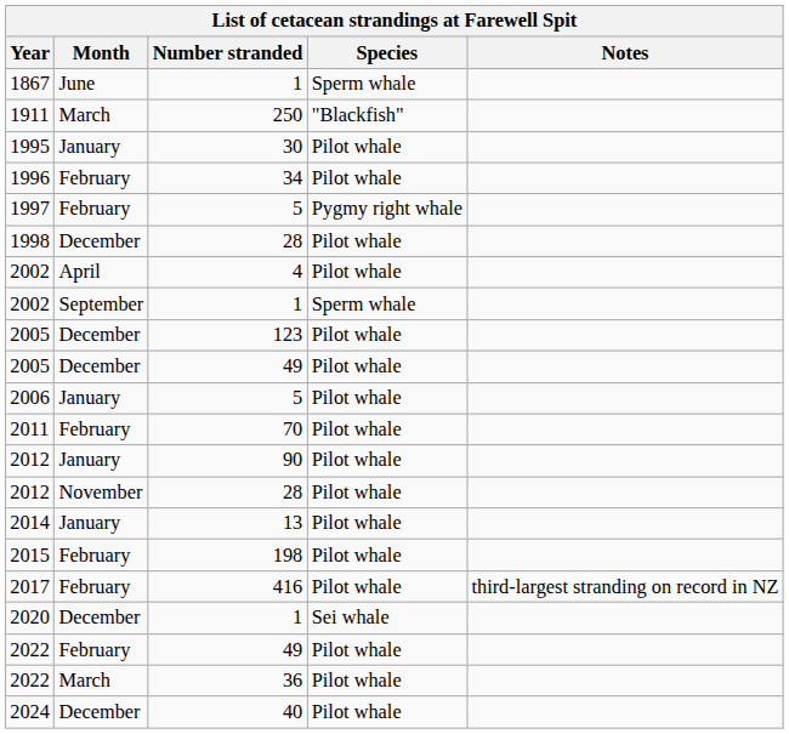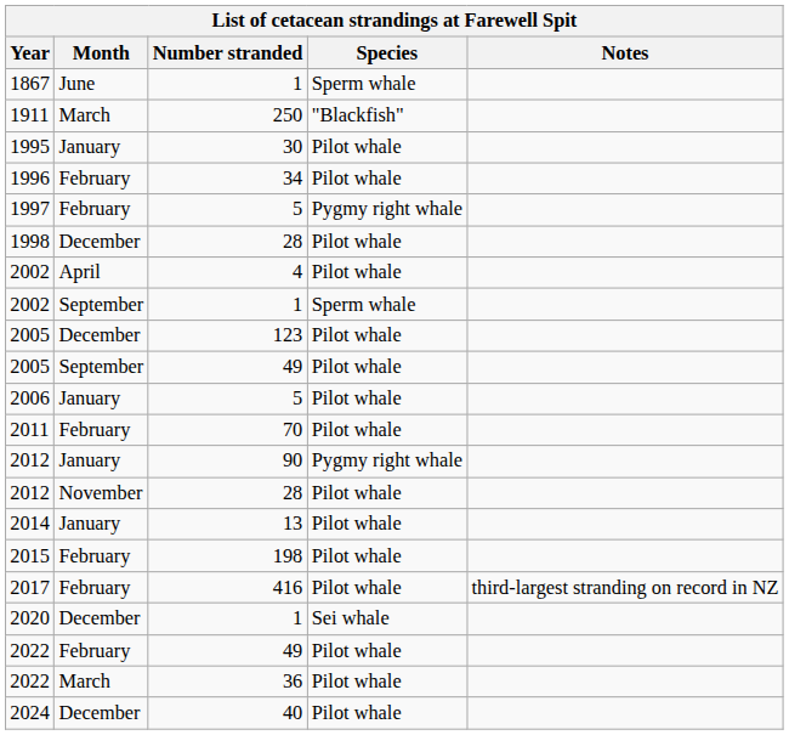2005 / 49 | Month: December -> September
2012 / 90 | Species: Pilot whale -> Pygmy right whale
